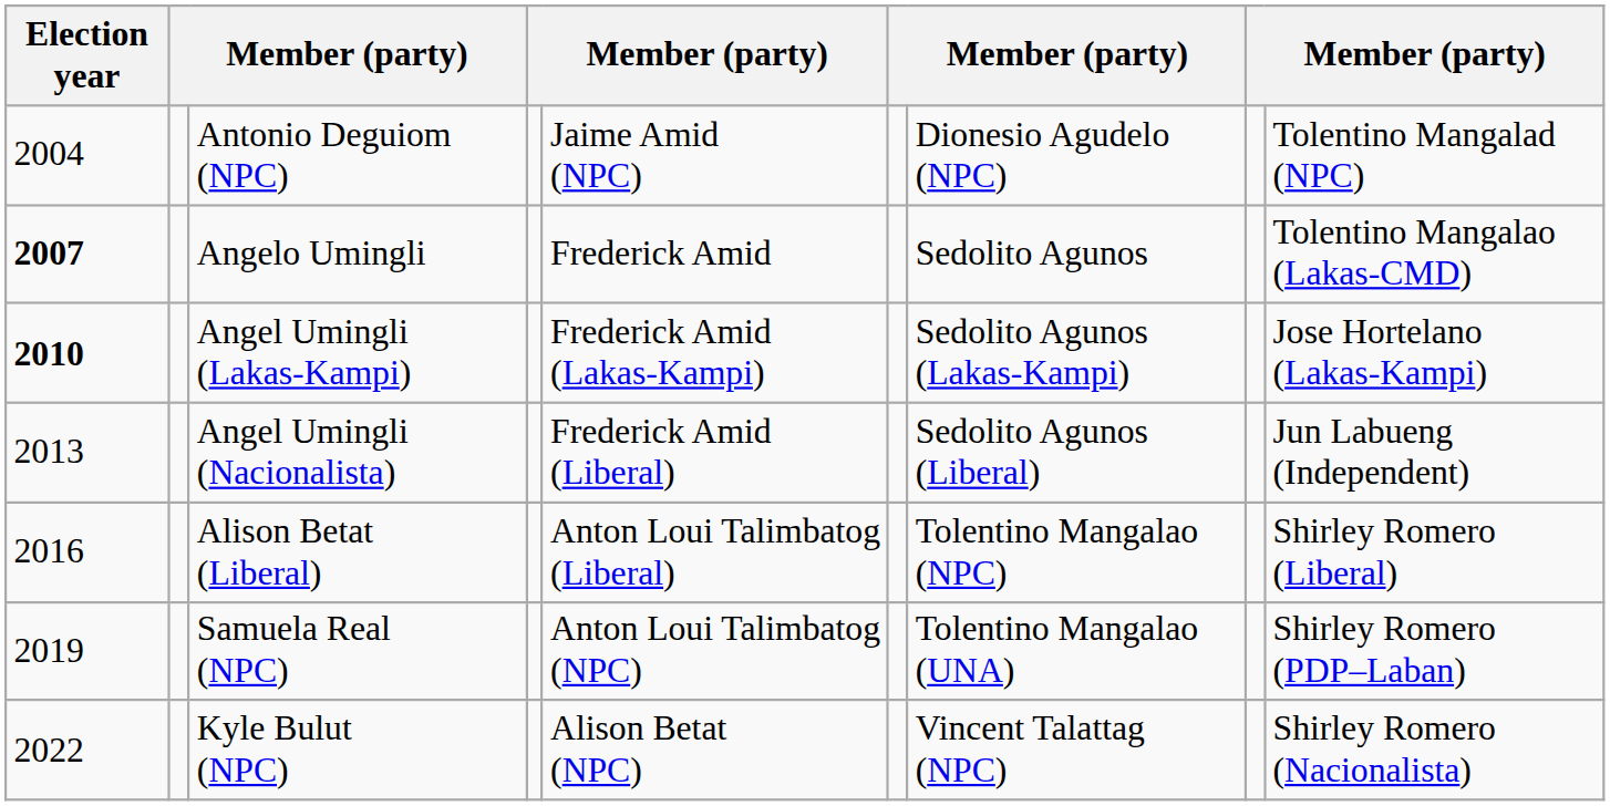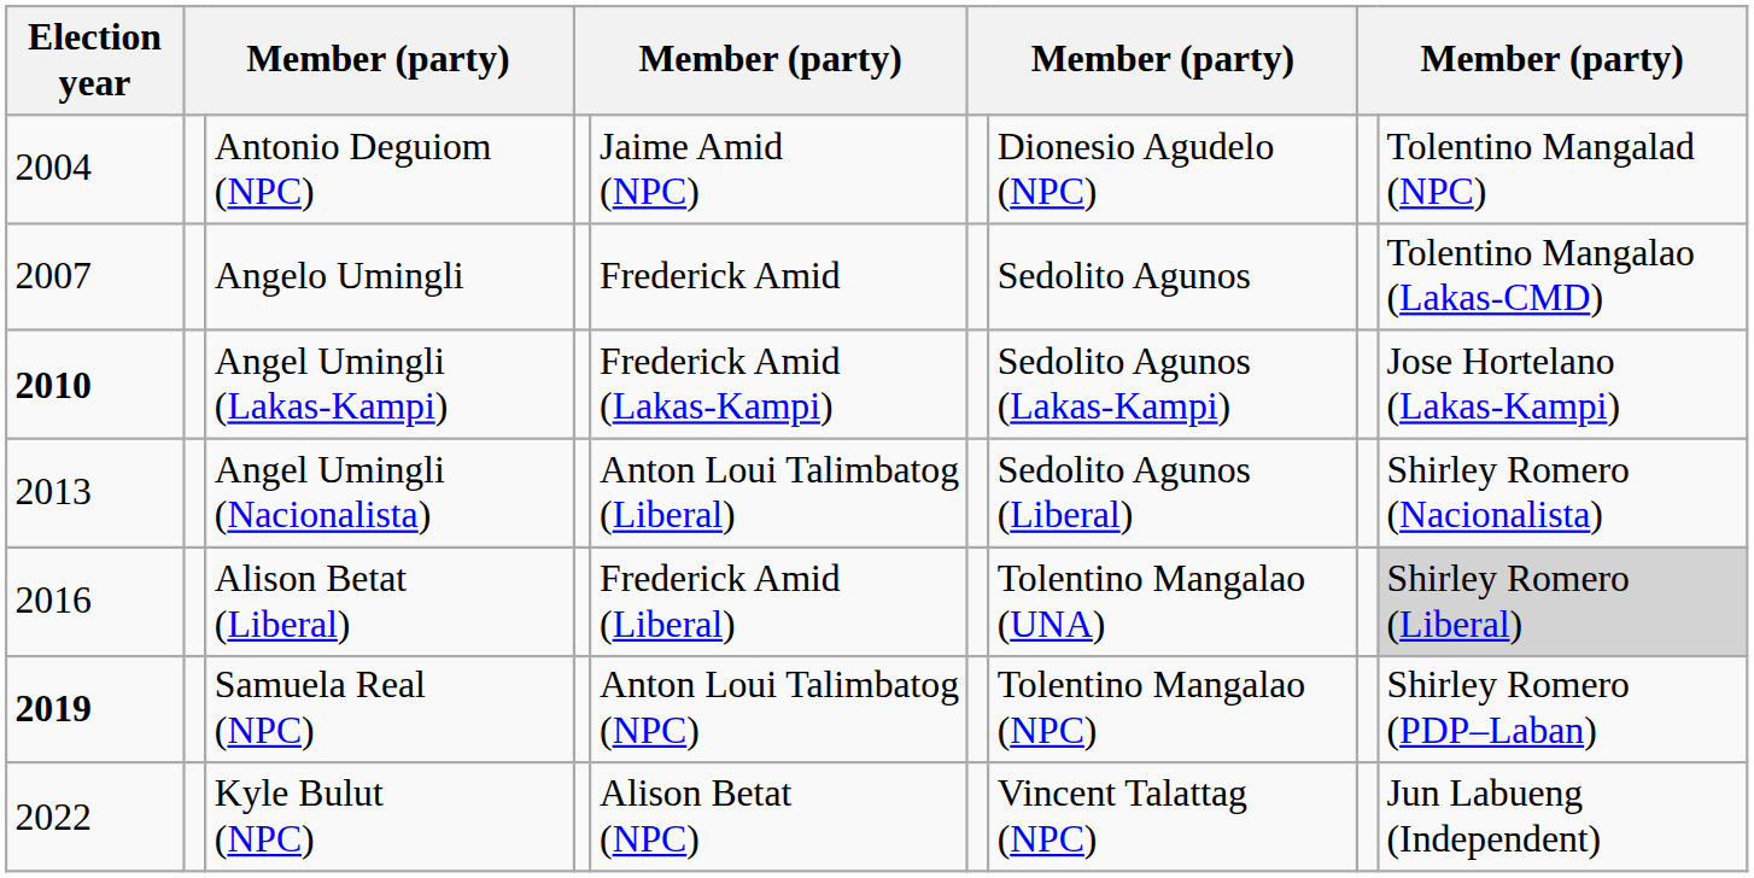Angelo Umingli | Election year: bold -> normal
Angel Umingli (Nacionalista) | column 5: Frederick Amid (Liberal) -> Anton Loui Talimbatog (Liberal)
Angel Umingli (Nacionalista) | column 9: Jun Labueng (Independent) -> Shirley Romero (Nacionalista)
Alison Betat (Liberal) | column 5: Anton Loui Talimbatog (Liberal) -> Frederick Amid (Liberal)
Alison Betat (Liberal) | column 7: Tolentino Mangalao (NPC) -> Tolentino Mangalao (UNA)
Alison Betat (Liberal) | column 9: no background -> lightgrey background
Samuela Real (NPC) | Election year: normal -> bold
Samuela Real (NPC) | column 7: Tolentino Mangalao (UNA) -> Tolentino Mangalao (NPC)
Kyle Bulut (NPC) | column 9: Shirley Romero (Nacionalista) -> Jun Labueng (Independent)
